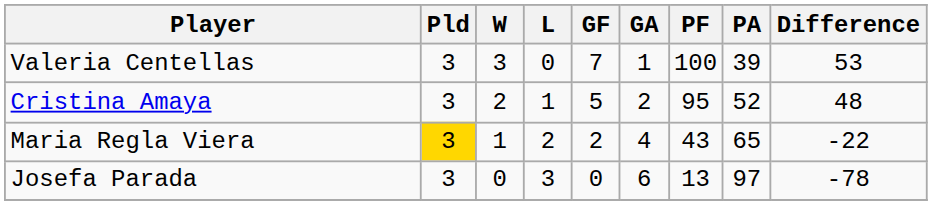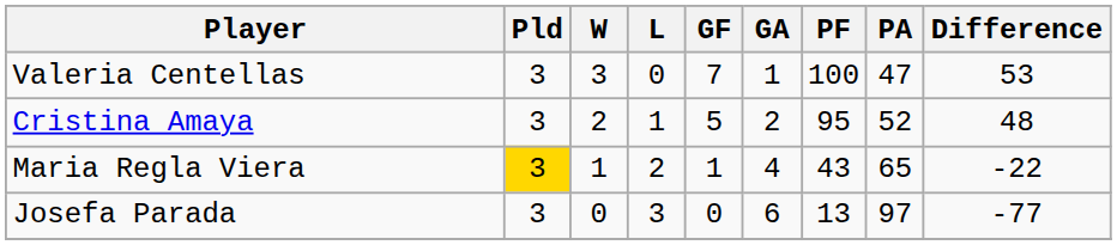Valeria Centellas | PA: 39 -> 47
Maria Regla Viera | GF: 2 -> 1
Josefa Parada | Difference: -78 -> -77
